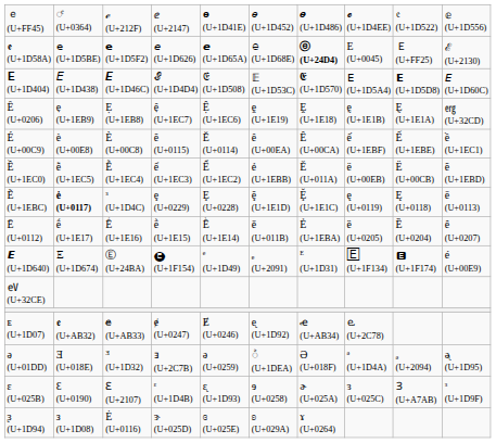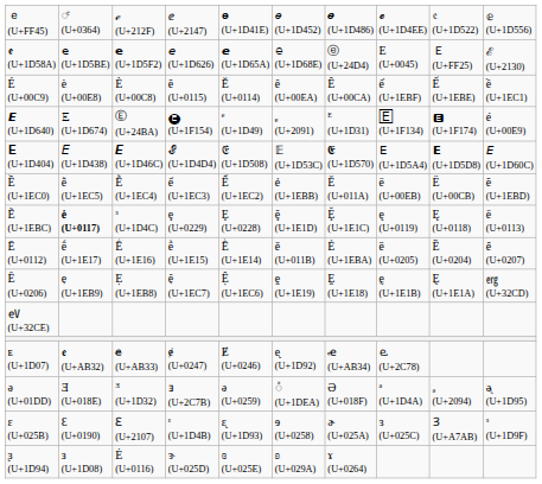𝖊 (U+1D58A) | column 7: bold -> normal
rows swapped: 𝐄 (U+1D404) <-> É (U+00C9)
rows swapped: 𝙀 (U+1D640) <-> Ȇ (U+0206)
